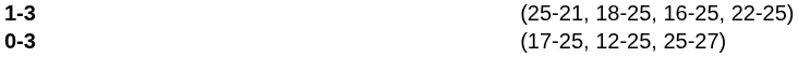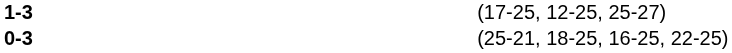1-3 | column 4: (25-21, 18-25, 16-25, 22-25) -> (17-25, 12-25, 25-27)
0-3 | column 4: (17-25, 12-25, 25-27) -> (25-21, 18-25, 16-25, 22-25)
